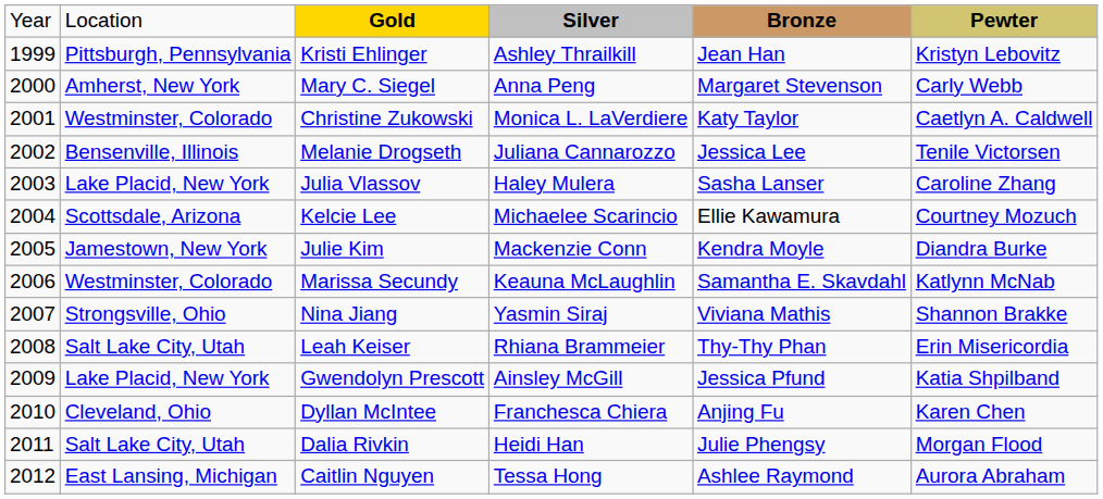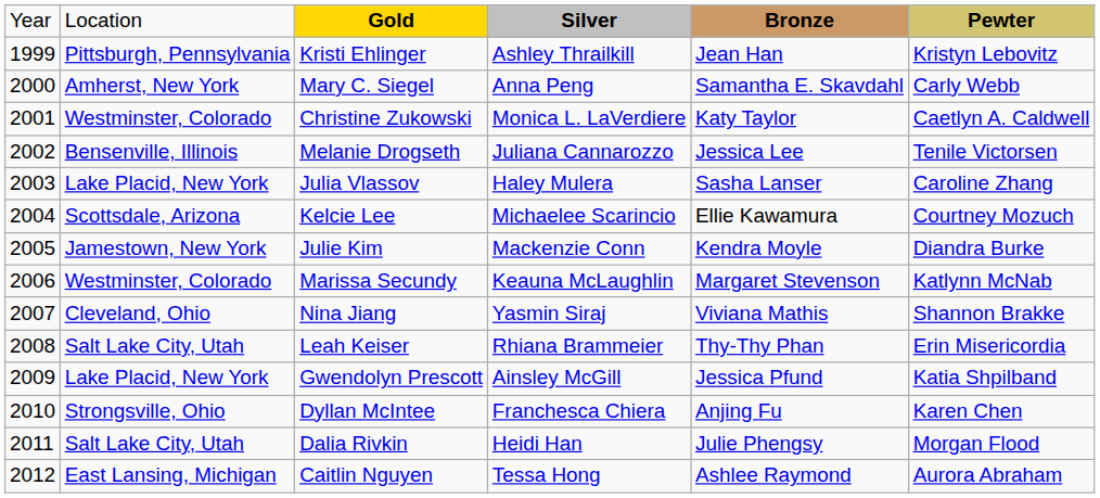Mary C. Siegel | column 5: Margaret Stevenson -> Samantha E. Skavdahl
Marissa Secundy | column 5: Samantha E. Skavdahl -> Margaret Stevenson
Nina Jiang | column 2: Strongsville, Ohio -> Cleveland, Ohio
Dyllan McIntee | column 2: Cleveland, Ohio -> Strongsville, Ohio
